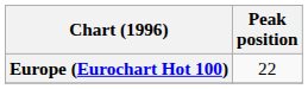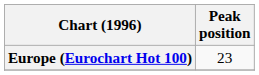Europe (Eurochart Hot 100) | Peak position: 22 -> 23
